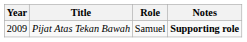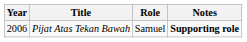Pijat Atas Tekan Bawah | Year: 2009 -> 2006
